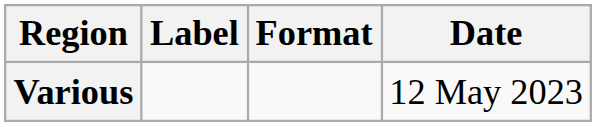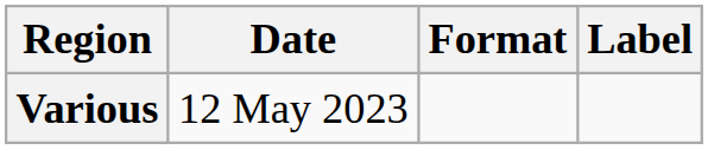columns swapped: Date <-> Label
